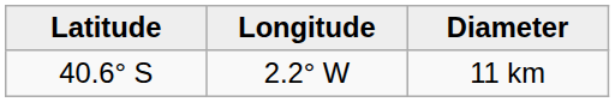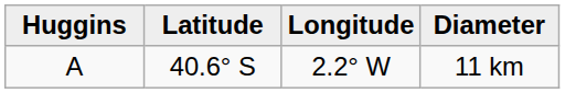+ column: Huggins | A
